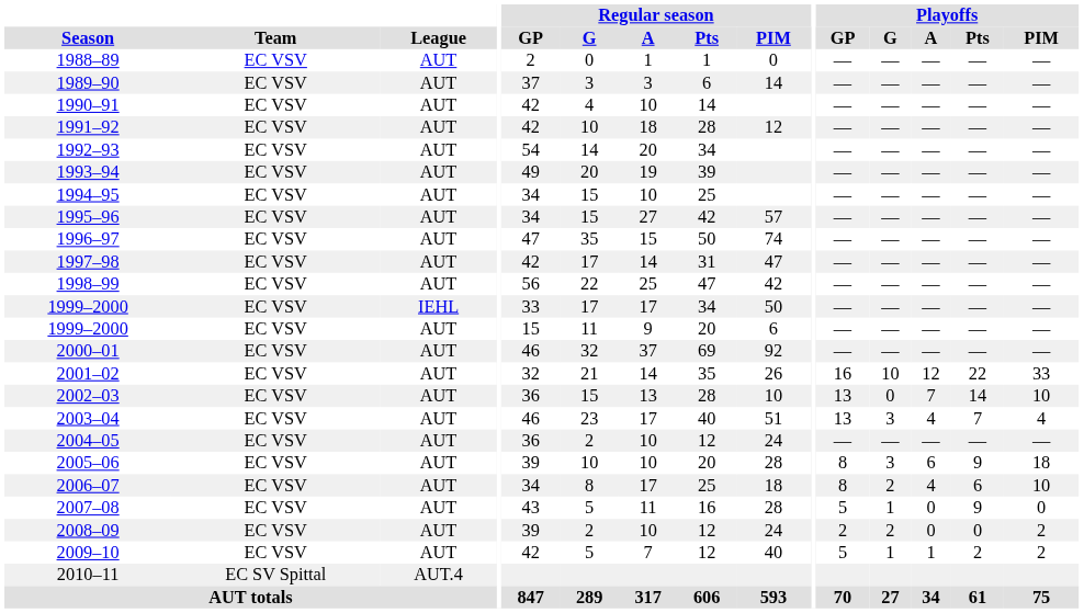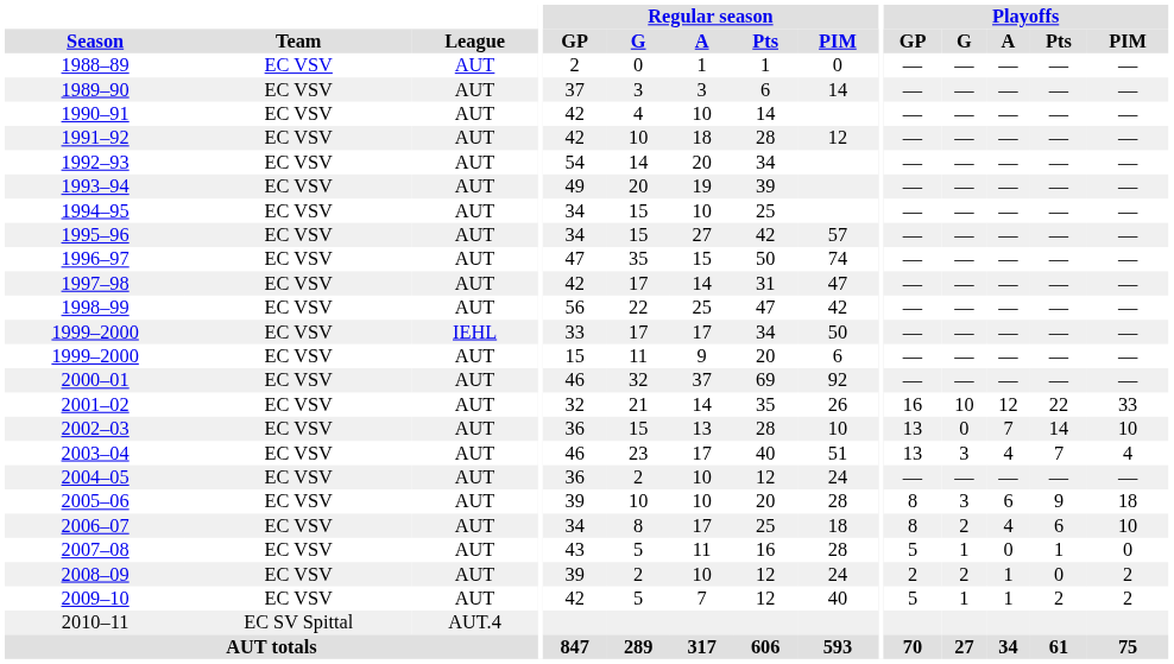2007–08 | Playoffs / Pts: 9 -> 1
2008–09 | Playoffs / A: 0 -> 1
